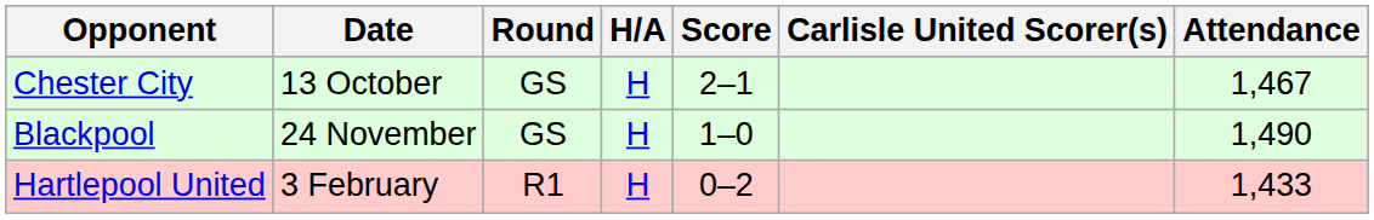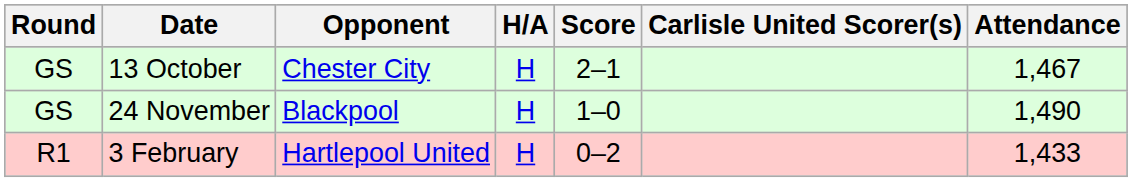columns swapped: Round <-> Opponent
